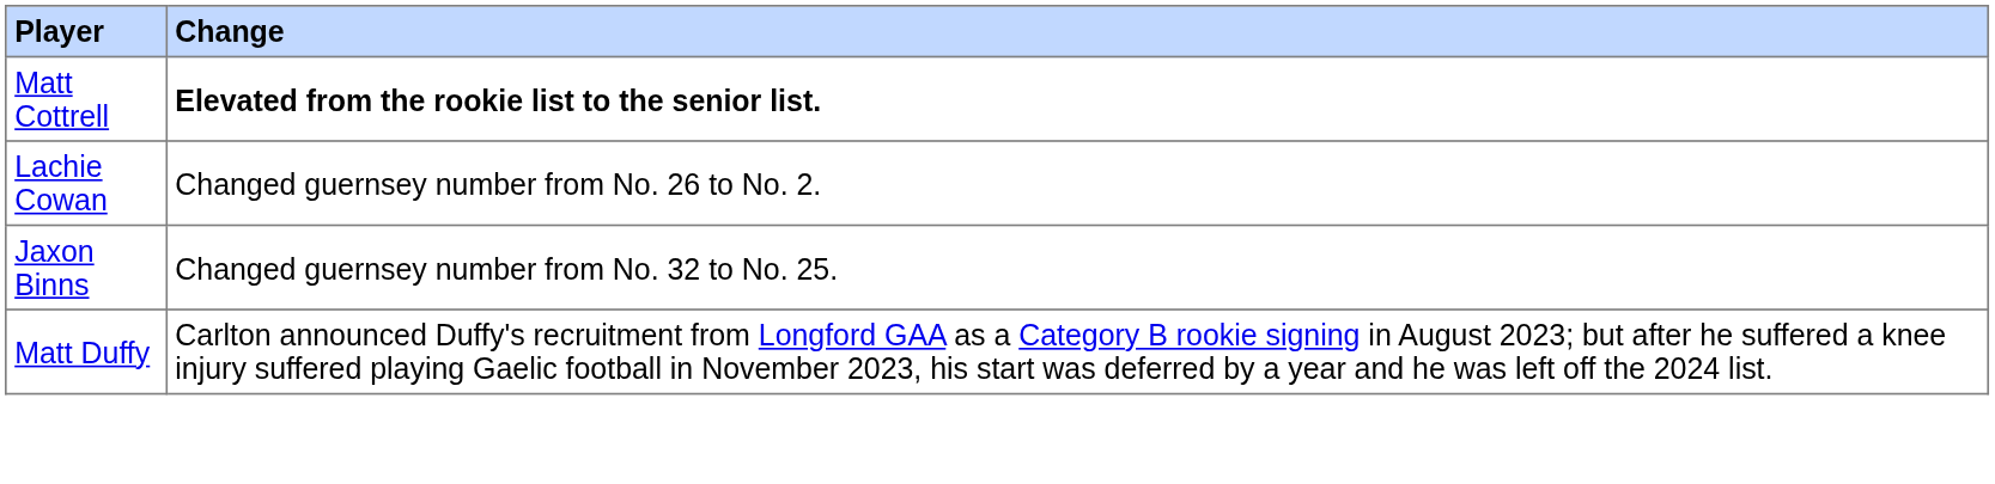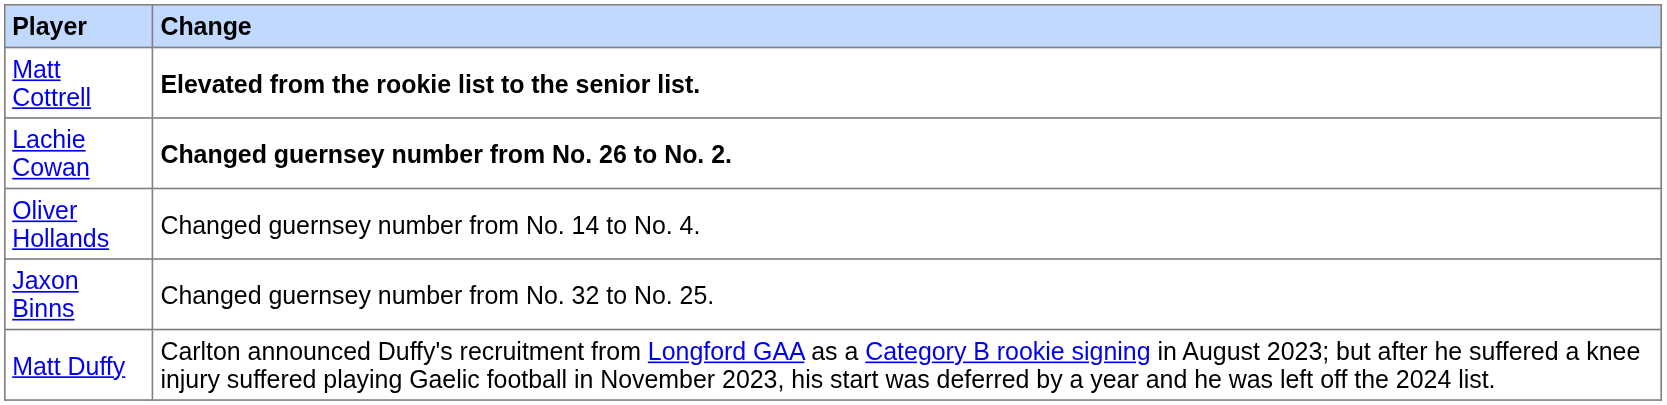Lachie Cowan | Change: normal -> bold
+ row: Oliver Hollands | Changed guernsey number from No. 14 to No. 4.
